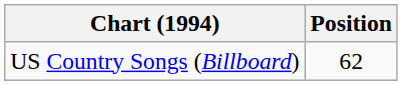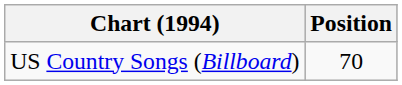US Country Songs (Billboard) | Position: 62 -> 70
